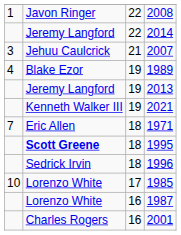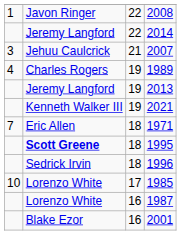1989 | column 2: Blake Ezor -> Charles Rogers
2001 | column 2: Charles Rogers -> Blake Ezor
